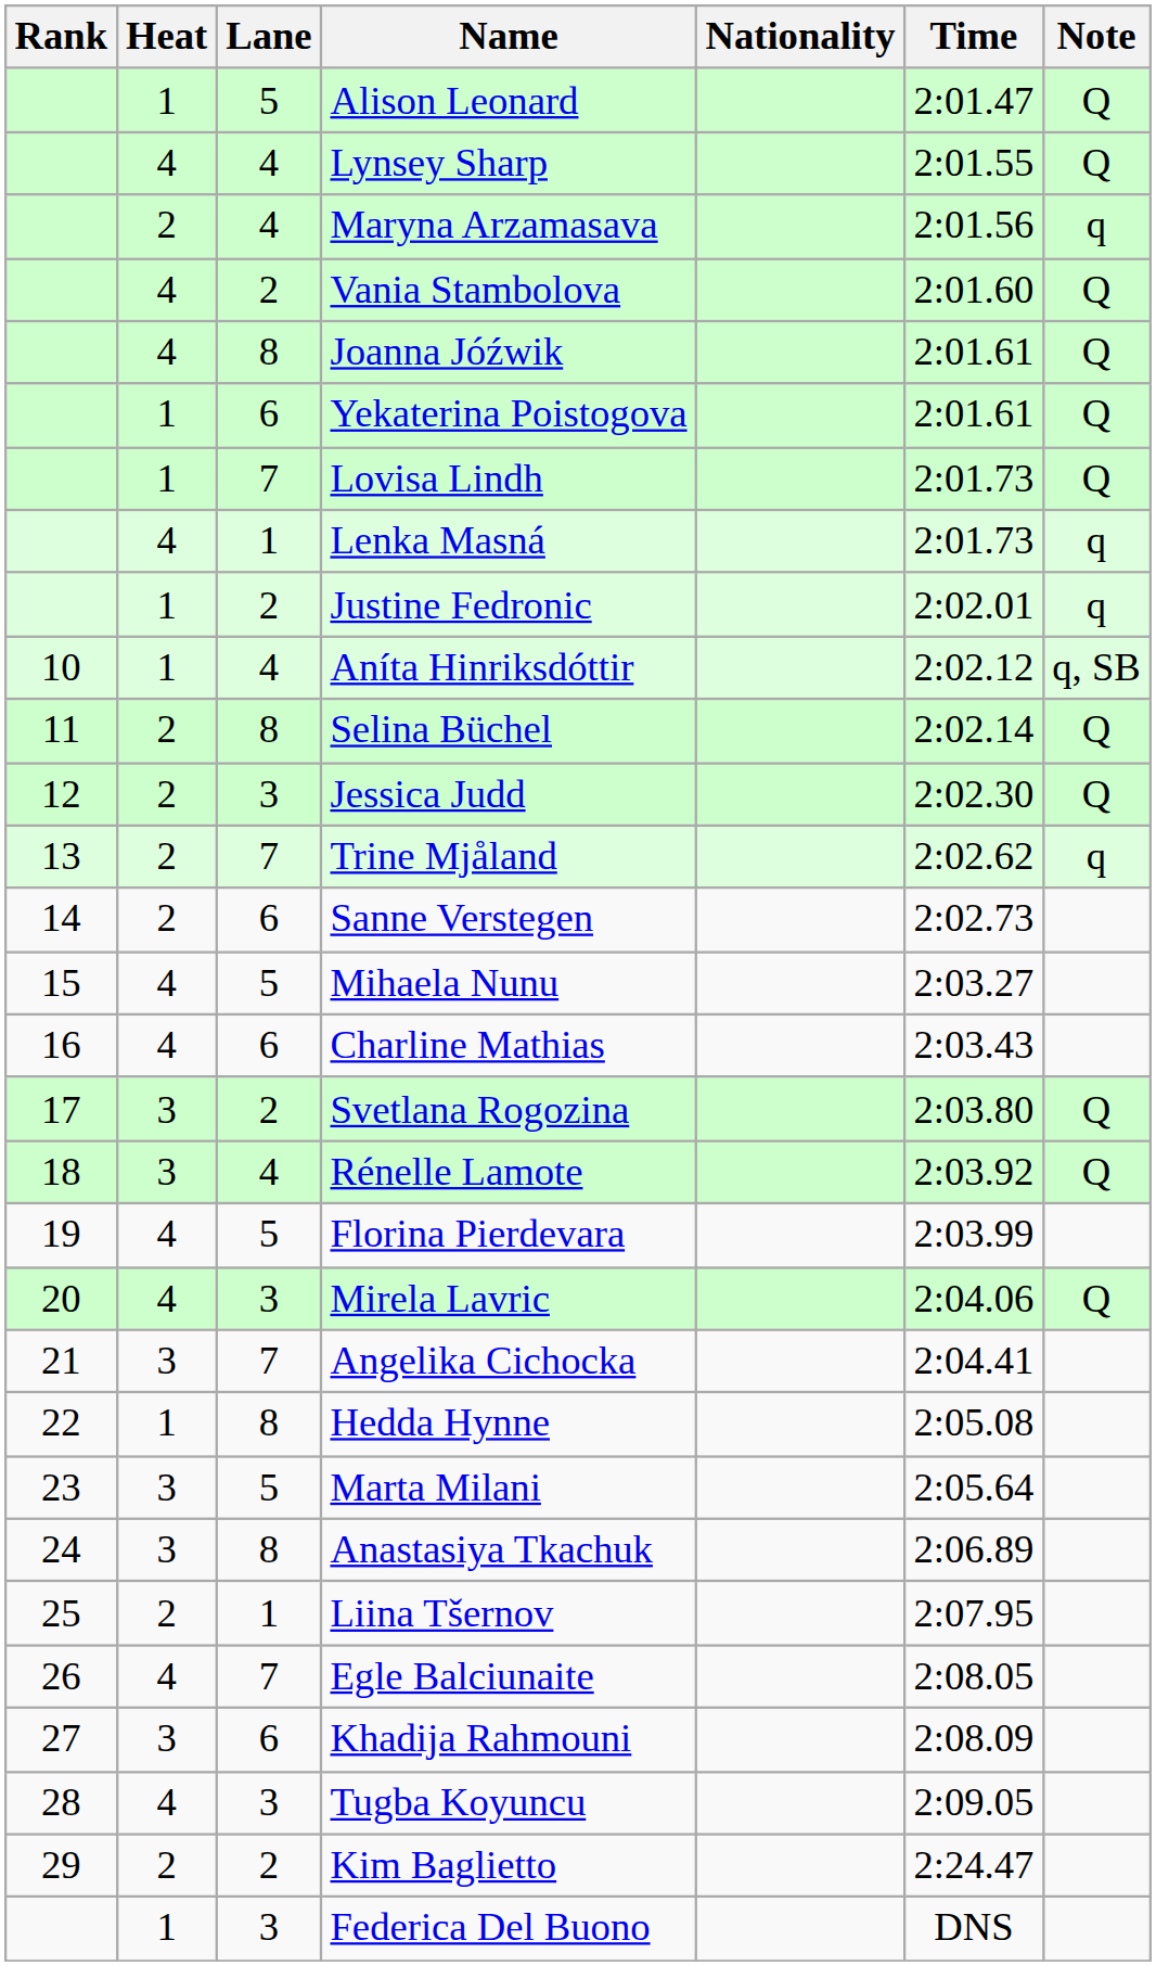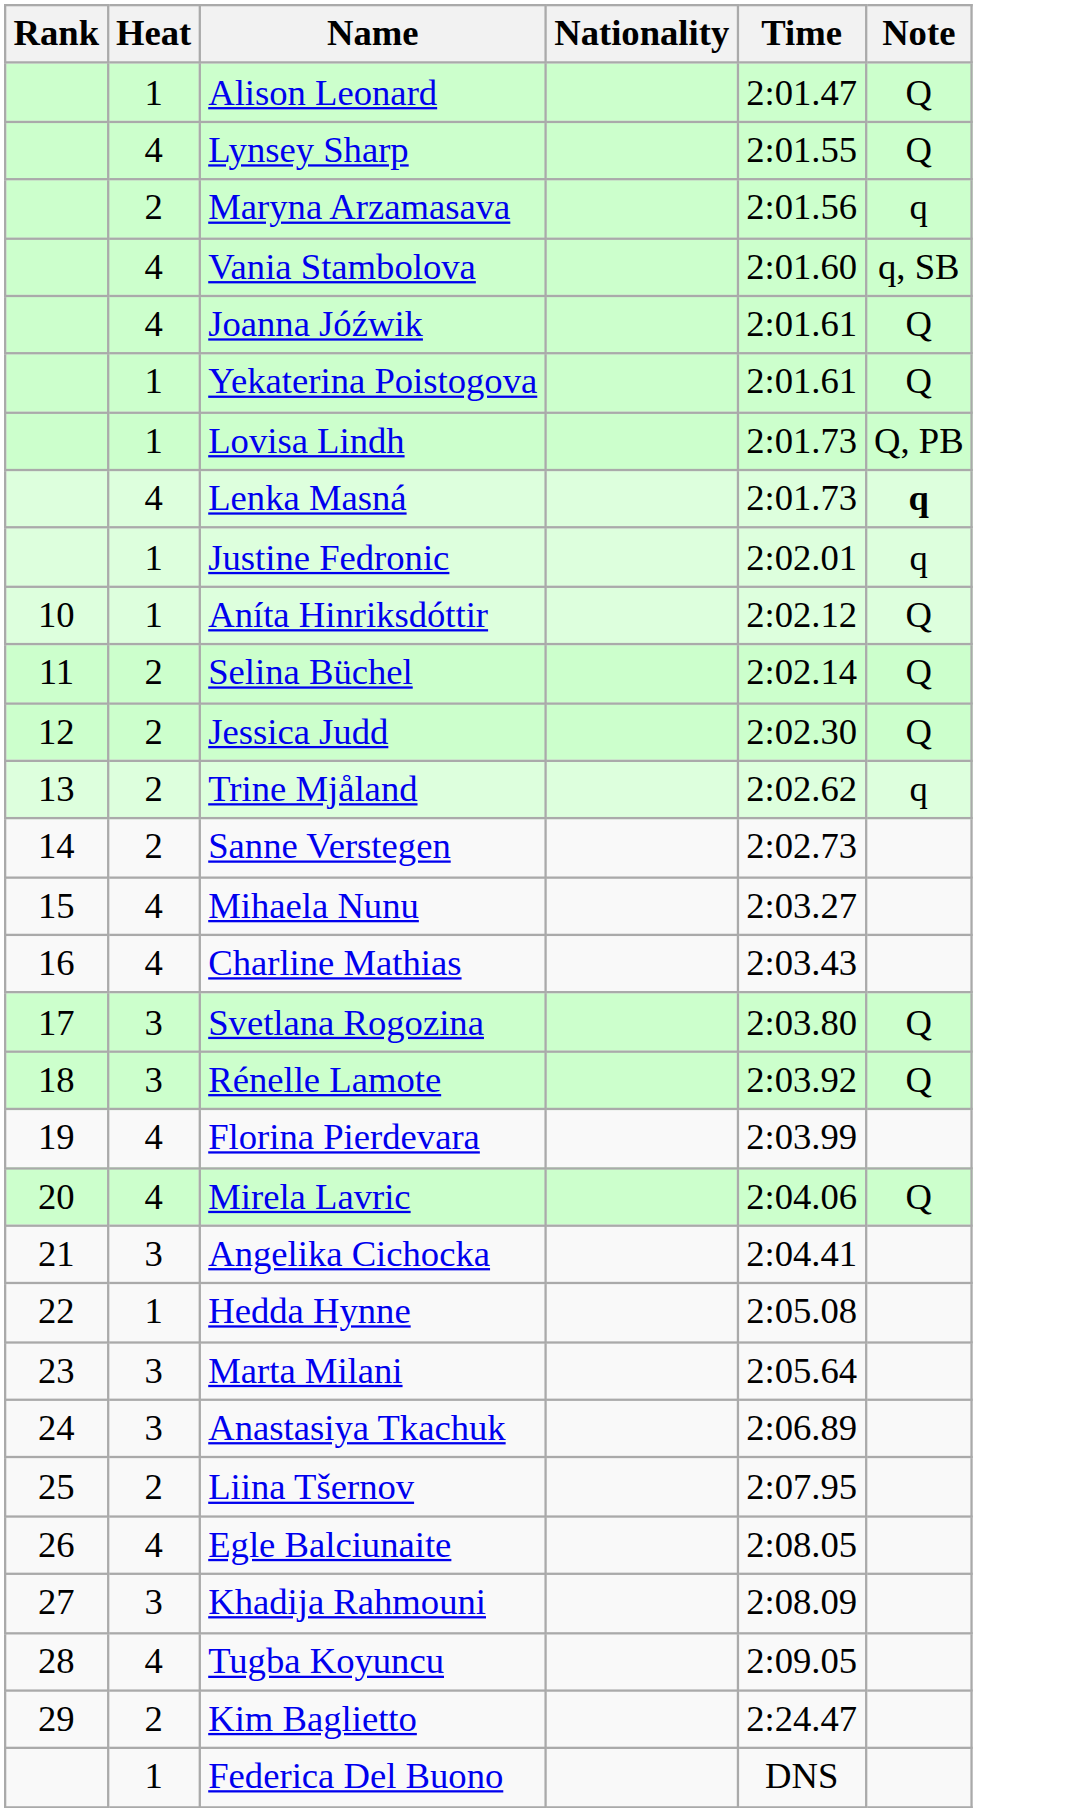- column: Lane | 5 | 4 | 4 | 2 | 8 | 6 | 7 | 1 | 2 | 4 | 8 | 3 | 7 | 6 | 5 | 6 | 2 | 4 | 5 | 3 | 7 | 8 | 5 | 8 | 1 | 7 | 6 | 3 | 2 | 3
Vania Stambolova | Note: Q -> q, SB
Lovisa Lindh | Note: Q -> Q, PB
Lenka Masná | Note: normal -> bold
Aníta Hinriksdóttir | Note: q, SB -> Q
